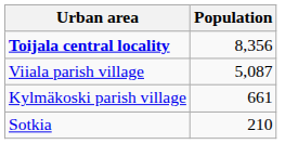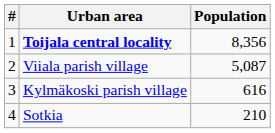+ column: # | 1 | 2 | 3 | 4
Kylmäkoski parish village | Population: 661 -> 616
